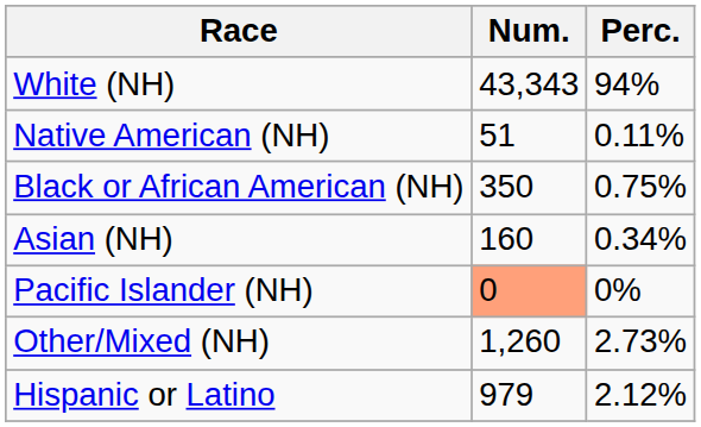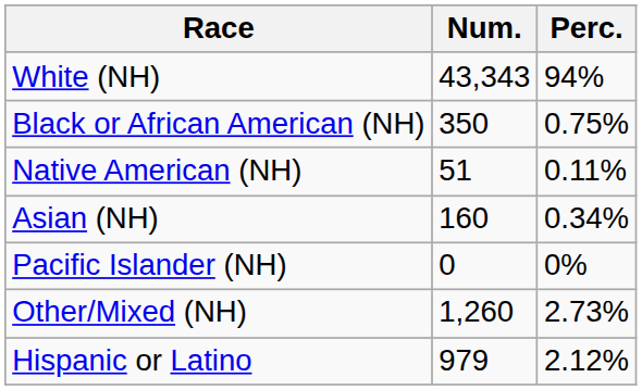rows swapped: Black or African American (NH) <-> Native American (NH)
Pacific Islander (NH) | Num.: lightsalmon background -> no background
